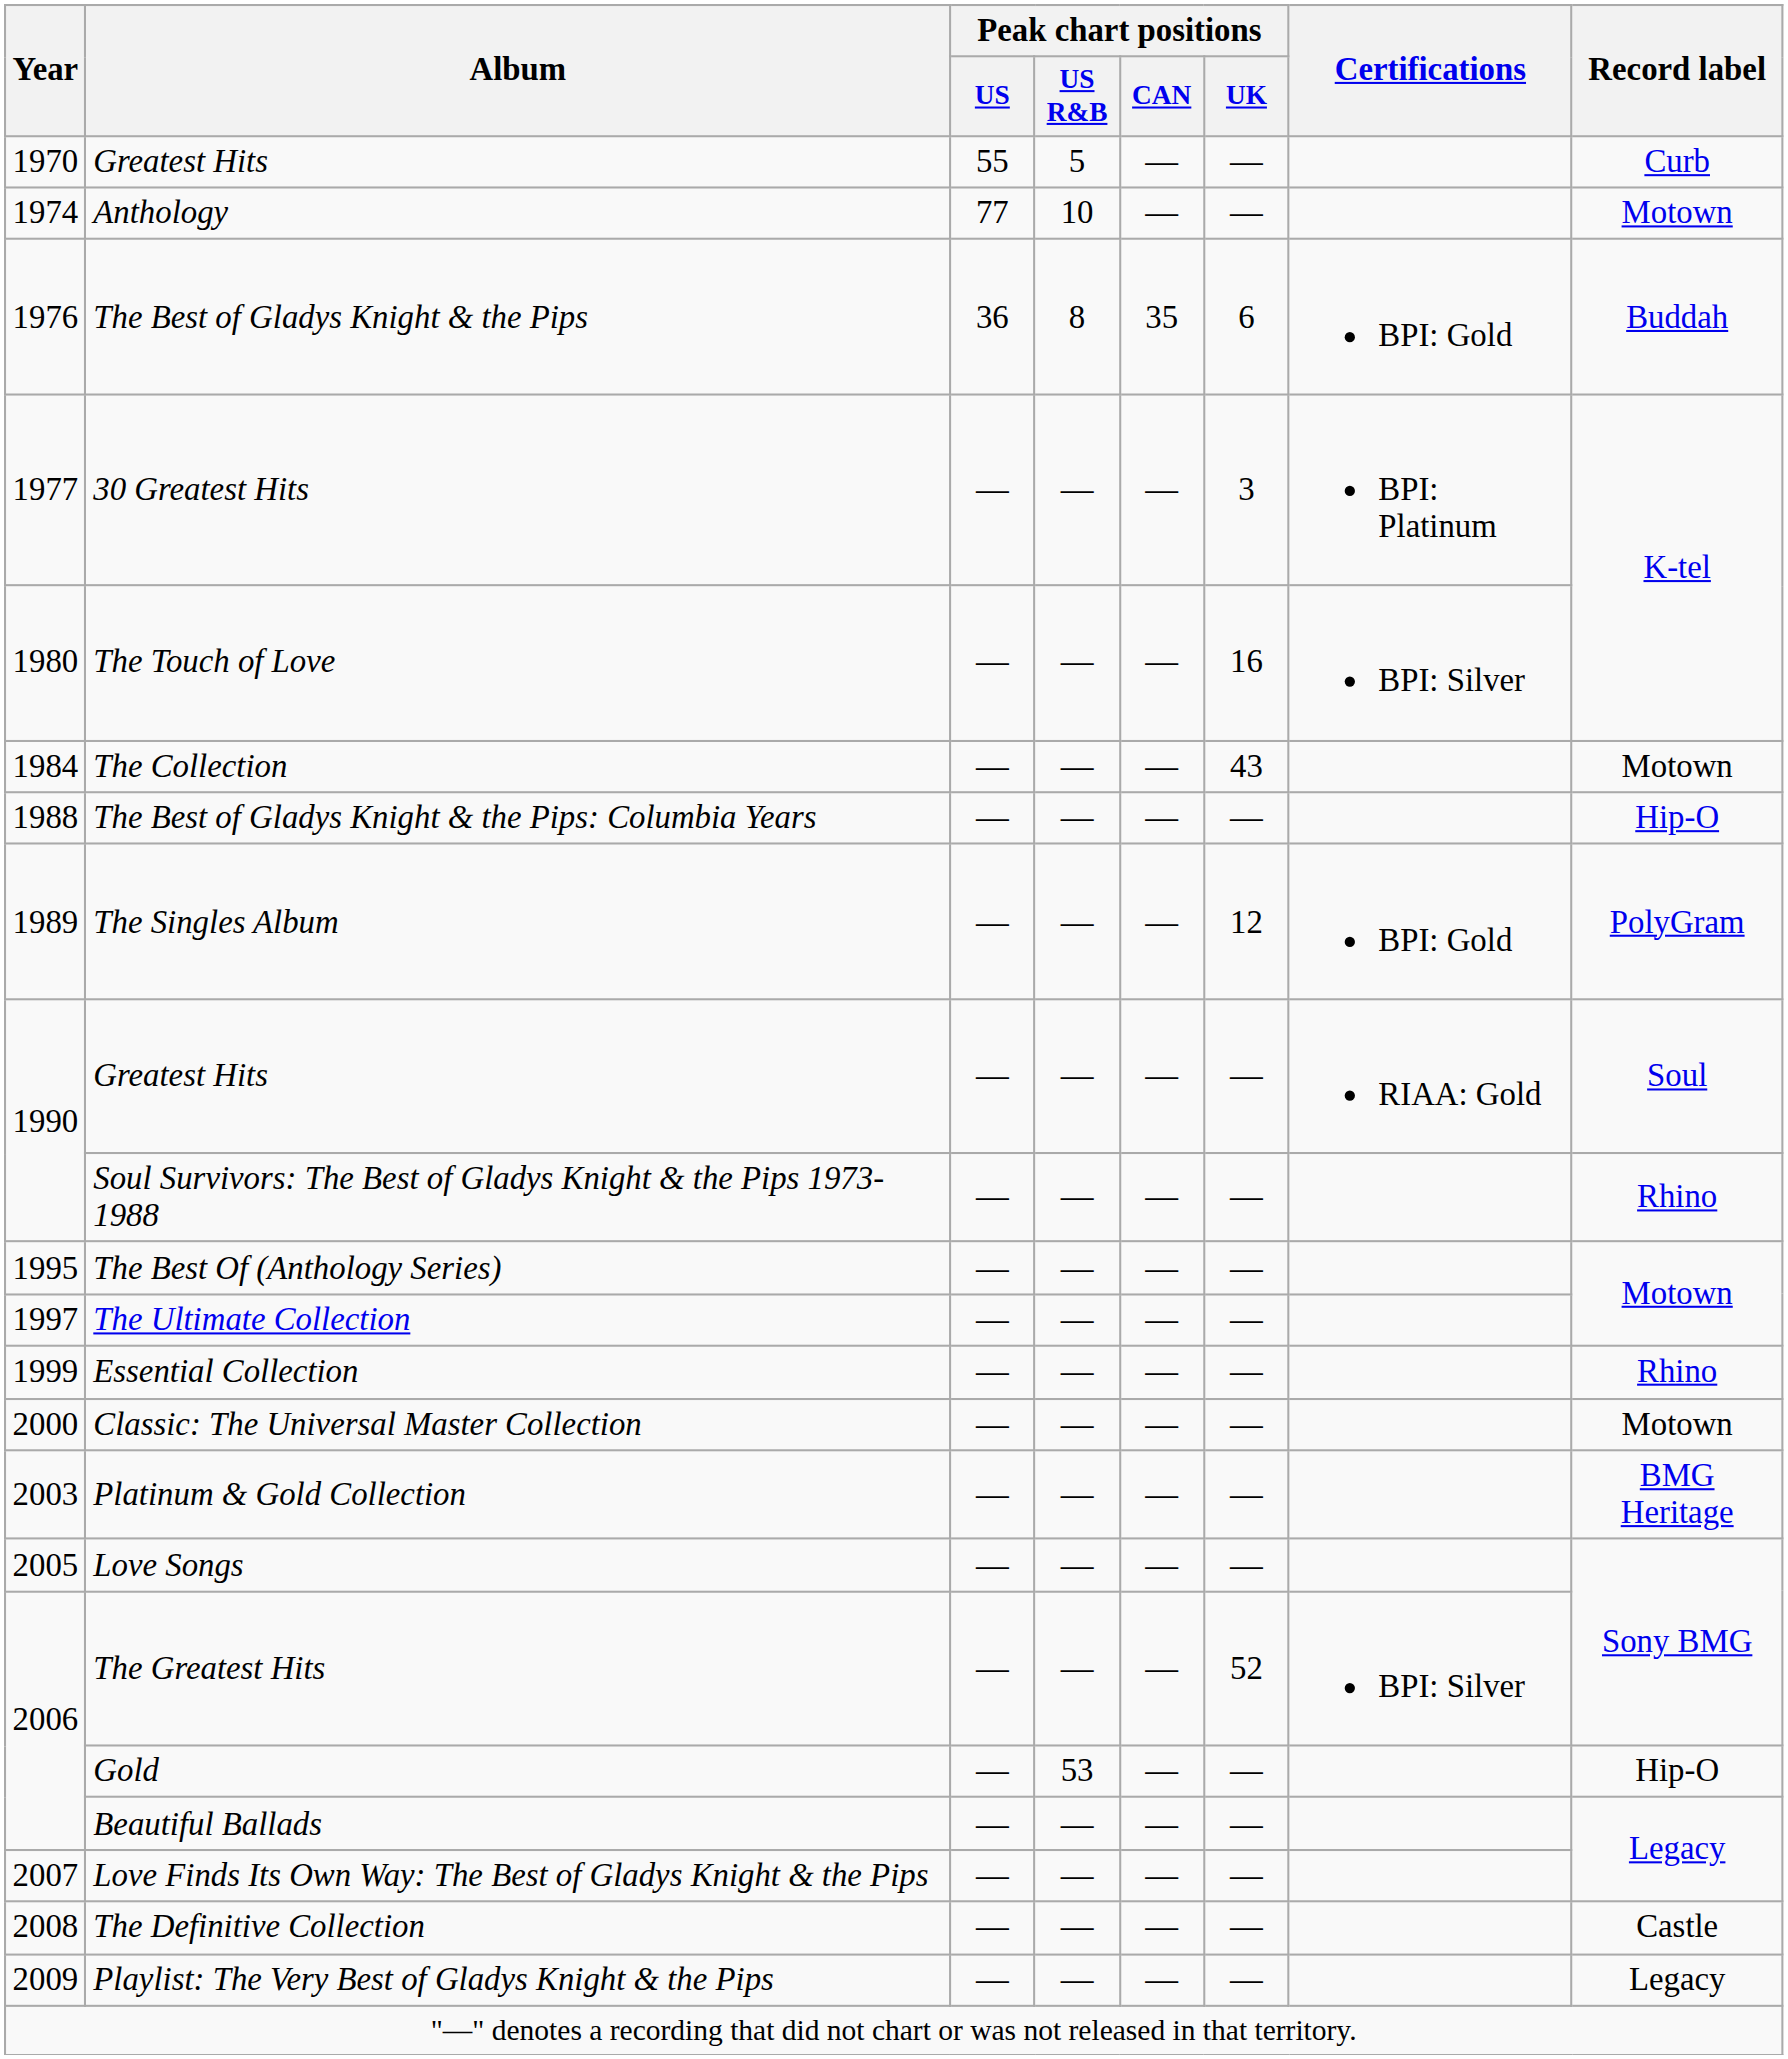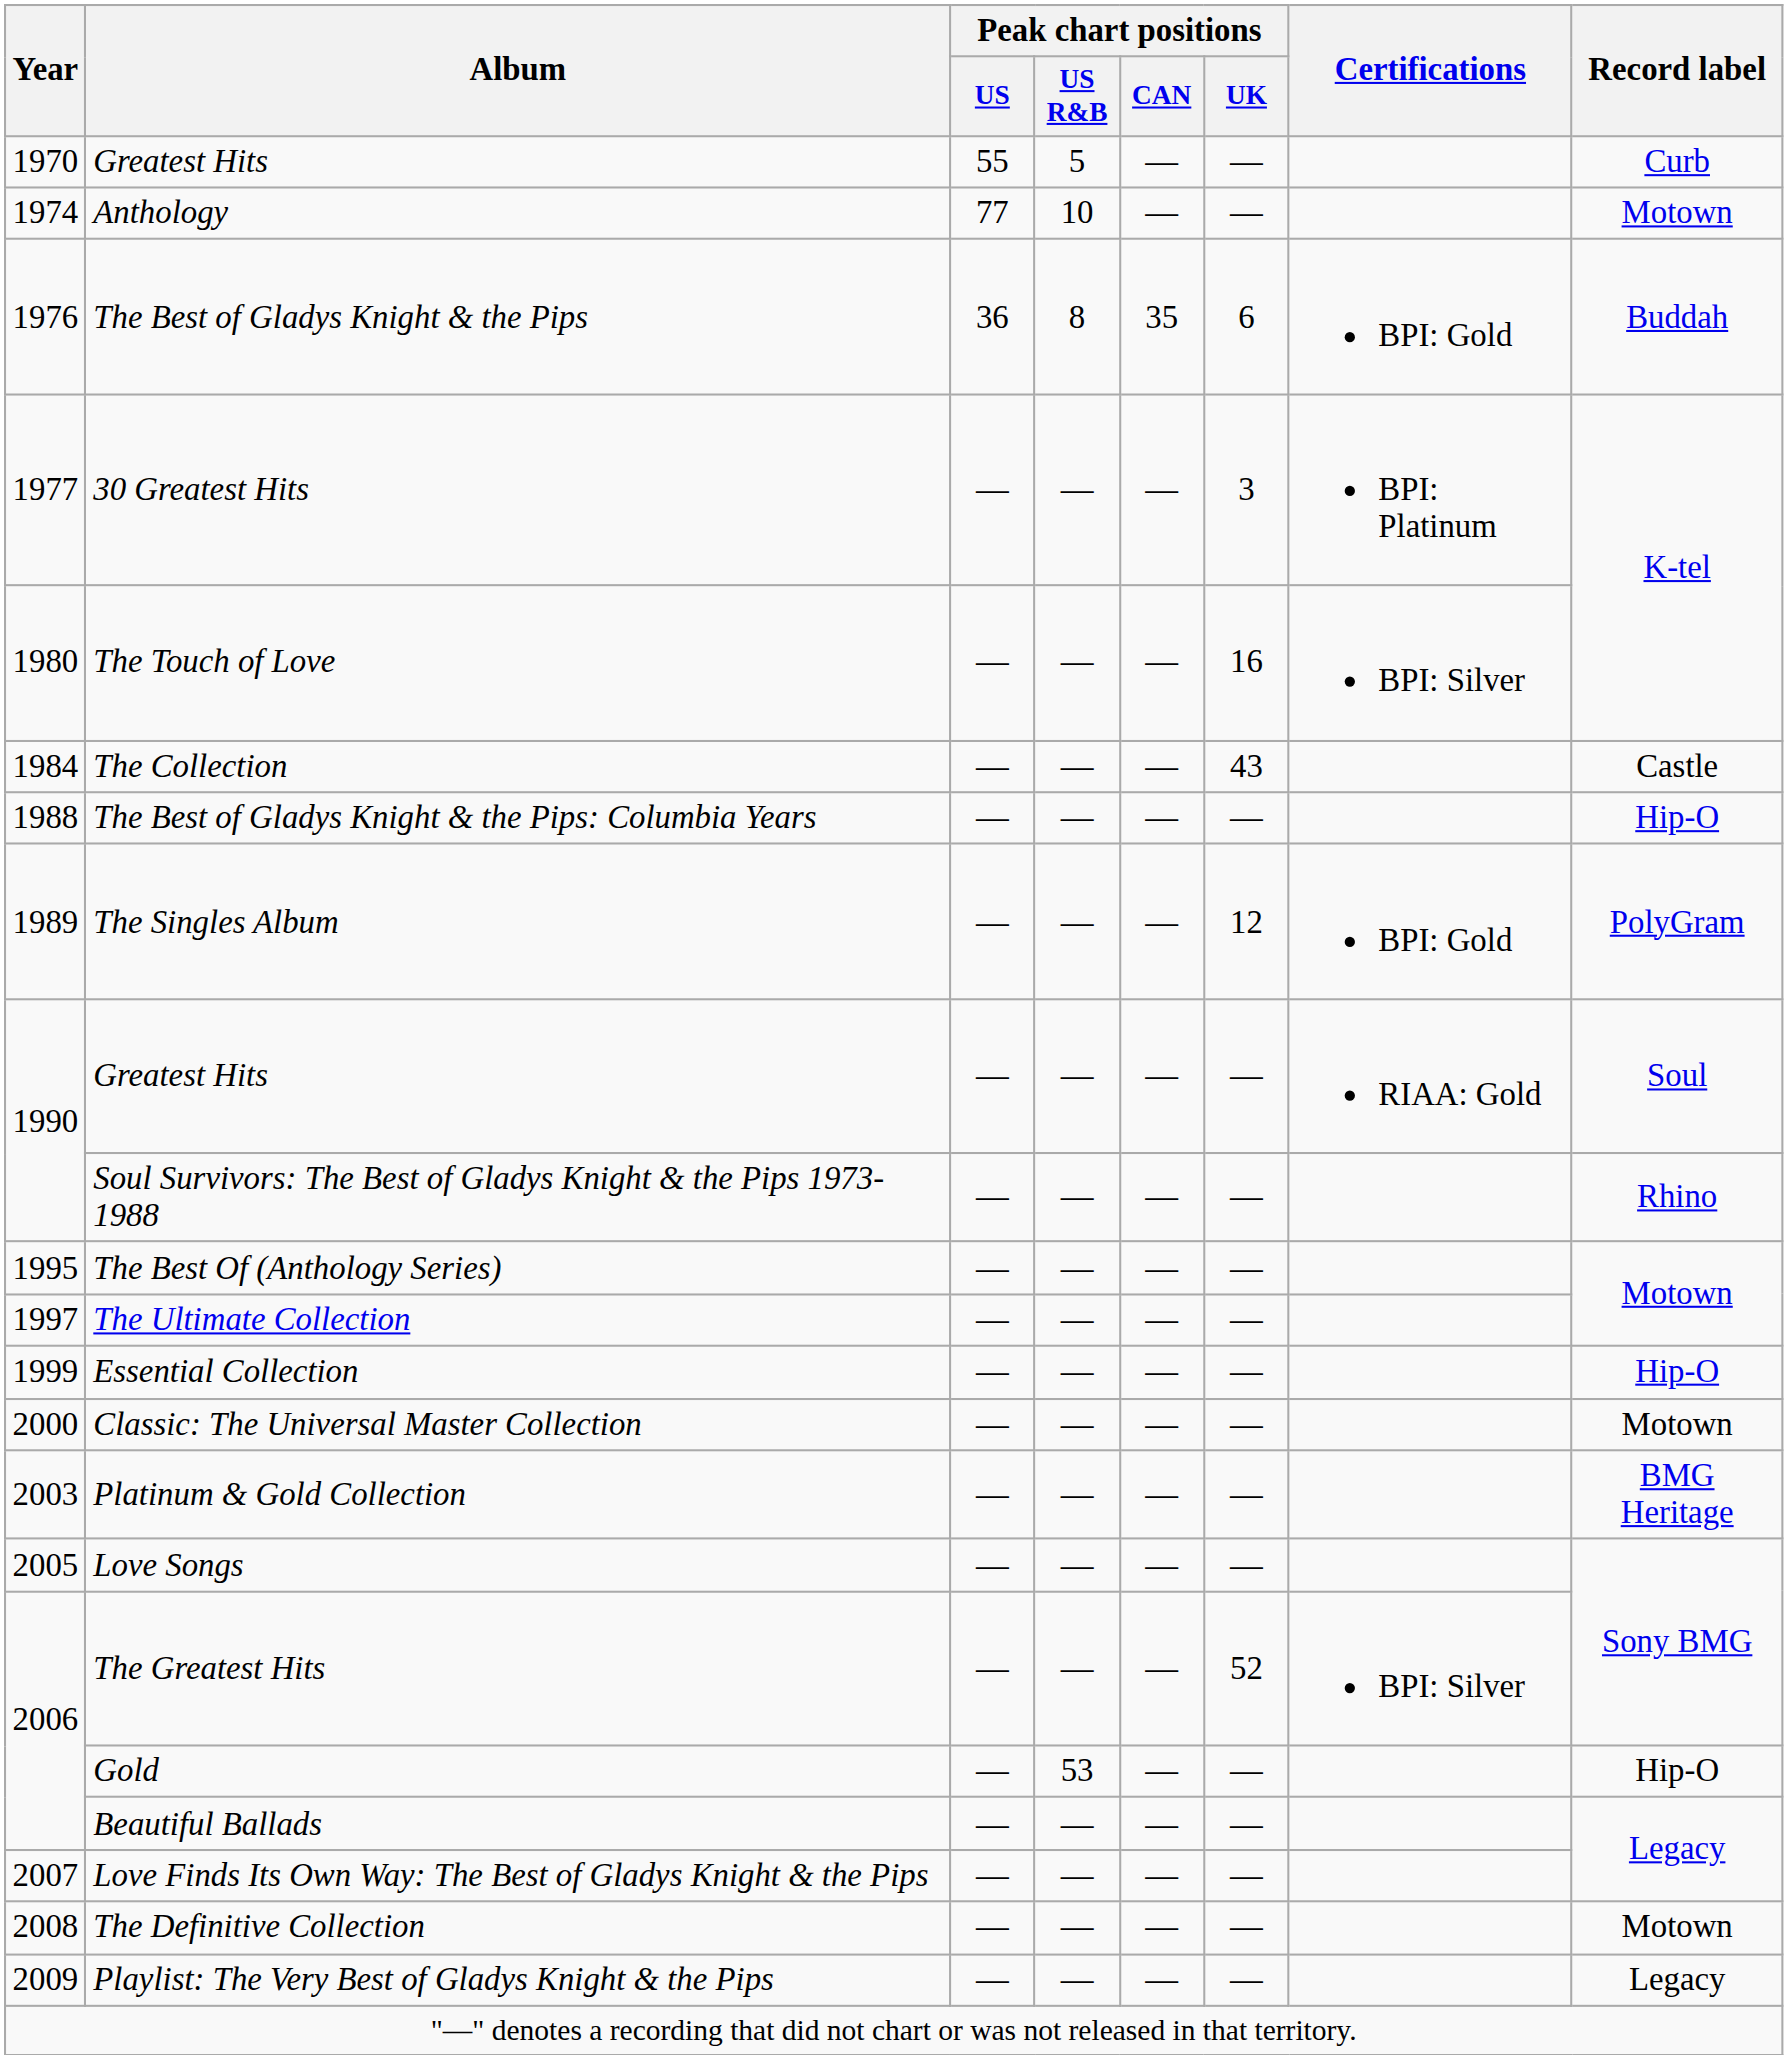The Collection | Record label: Motown -> Castle
Essential Collection | Record label: Rhino -> Hip-O
The Definitive Collection | Record label: Castle -> Motown
